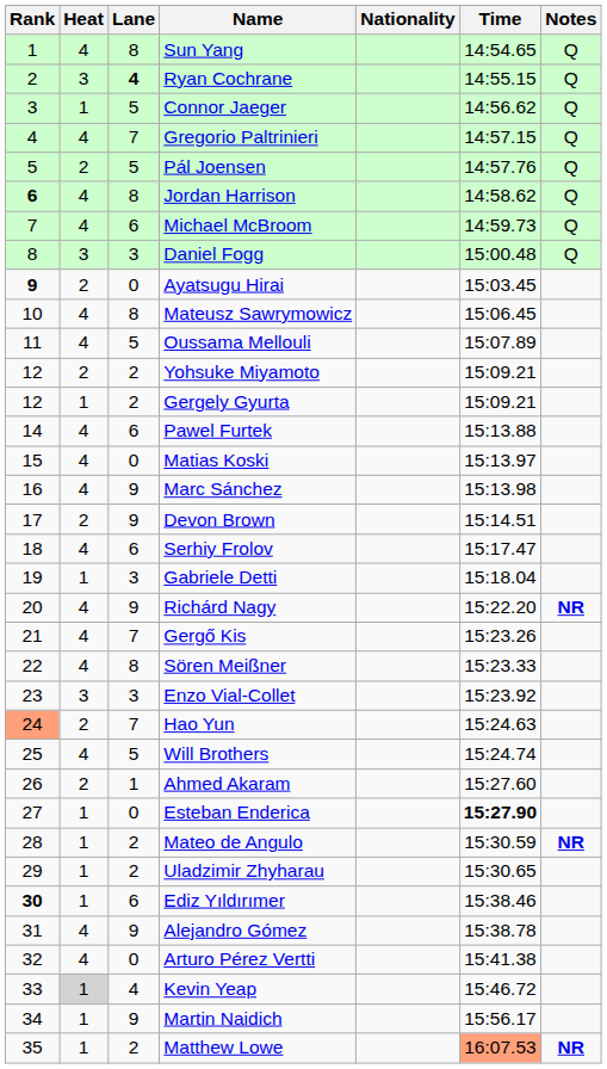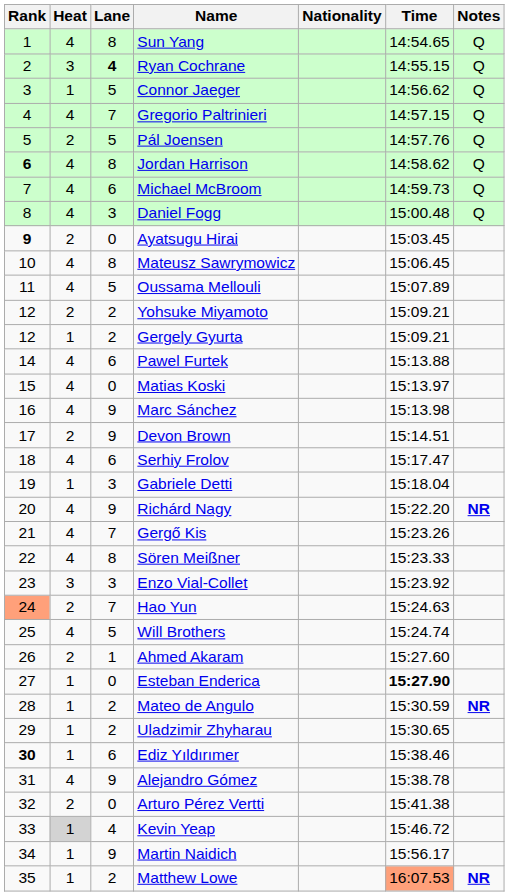Daniel Fogg | Heat: 3 -> 4
Arturo Pérez Vertti | Heat: 4 -> 2
